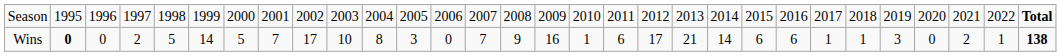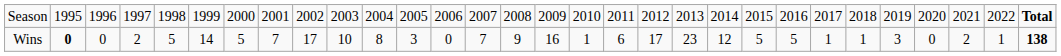Wins | column 20: 21 -> 23
Wins | column 21: 14 -> 12
Wins | column 22: 6 -> 5
Wins | column 23: 6 -> 5
